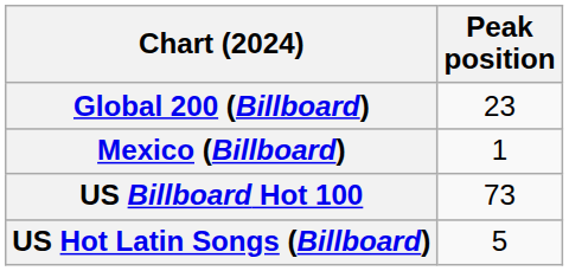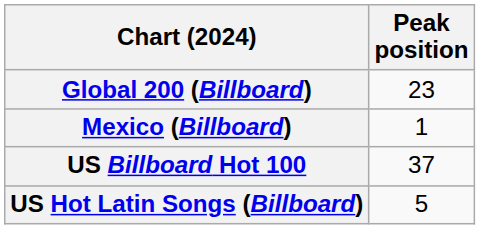US Billboard Hot 100 | Peak position: 73 -> 37
